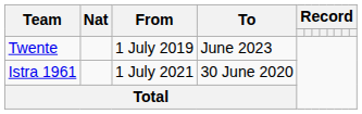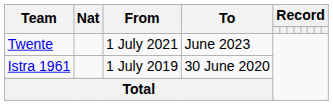Twente | From: 1 July 2019 -> 1 July 2021
Istra 1961 | From: 1 July 2021 -> 1 July 2019
